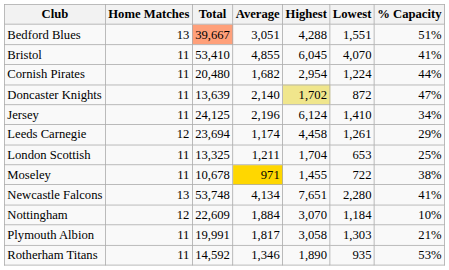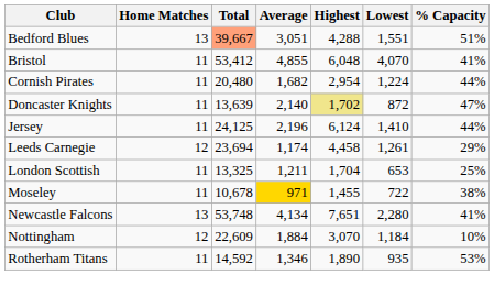Bristol | Total: 53,410 -> 53,412
Bristol | Highest: 6,045 -> 6,048
Jersey | % Capacity: 34% -> 44%
- row: Plymouth Albion | 11 | 19,991 | 1,817 | 3,058 | 1,303 | 21%
